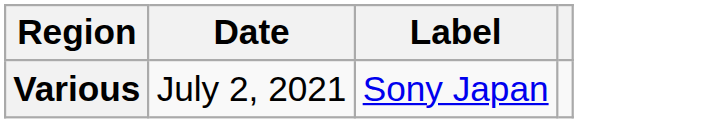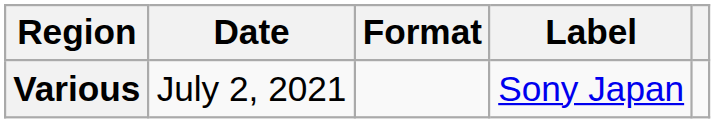+ column: Format
